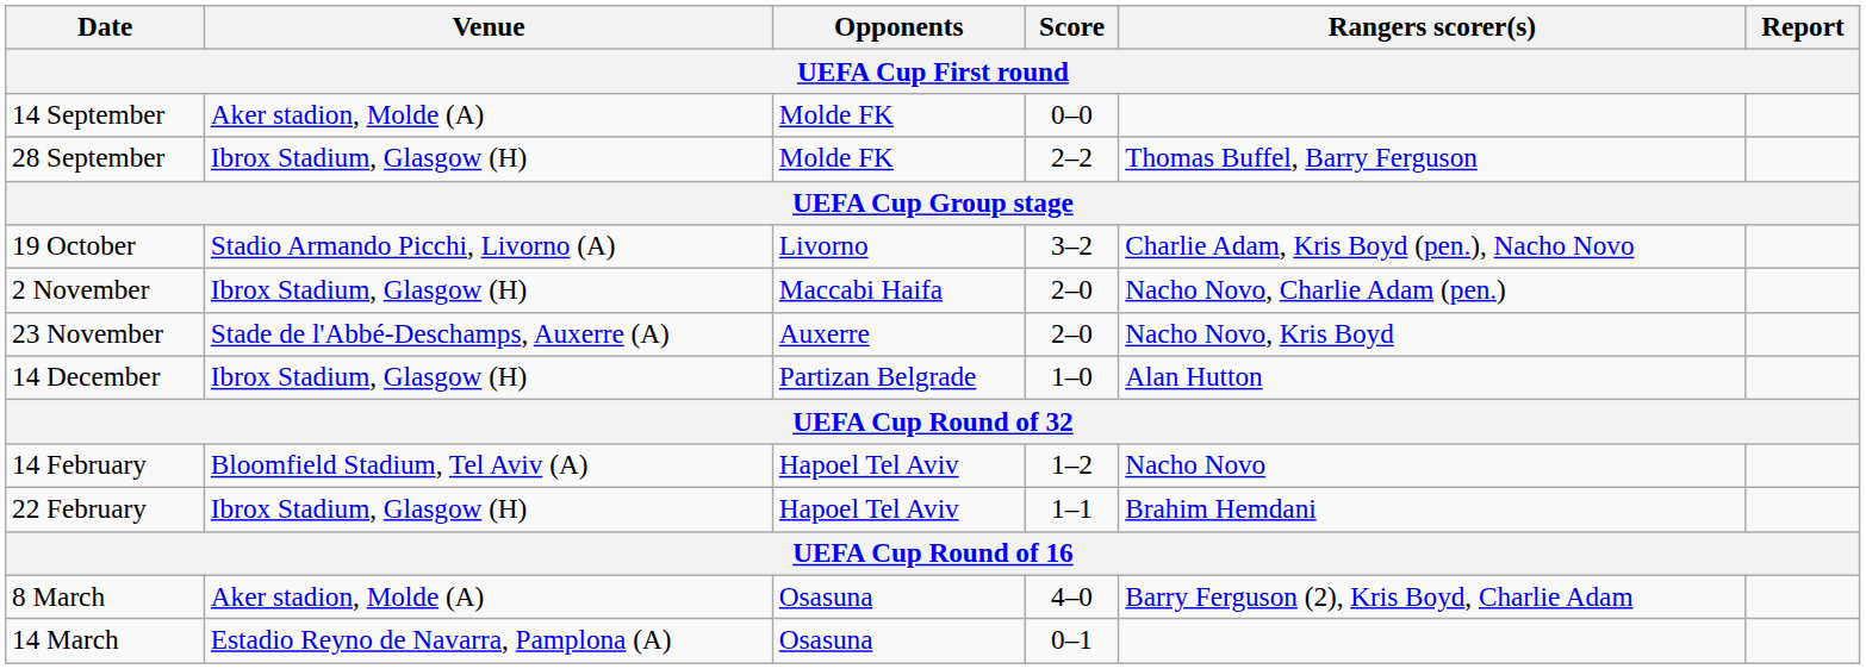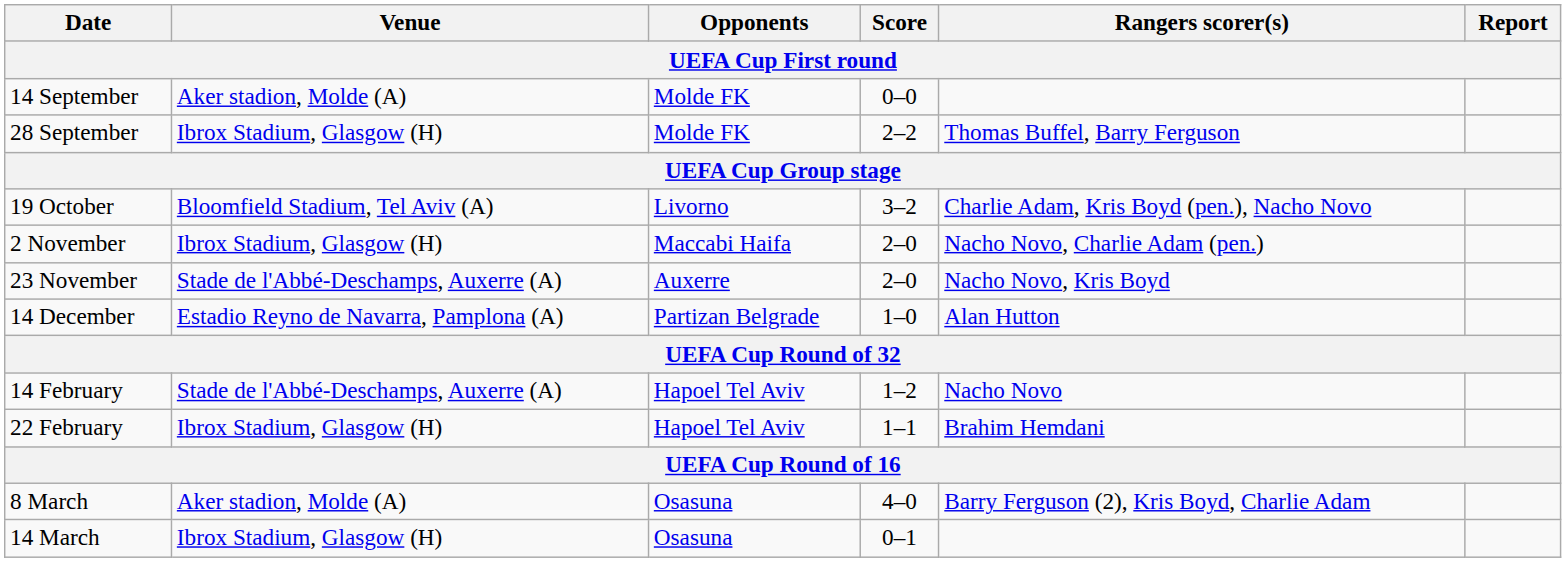19 October | Venue: Stadio Armando Picchi, Livorno (A) -> Bloomfield Stadium, Tel Aviv (A)
14 December | Venue: Ibrox Stadium, Glasgow (H) -> Estadio Reyno de Navarra, Pamplona (A)
14 February | Venue: Bloomfield Stadium, Tel Aviv (A) -> Stade de l'Abbé-Deschamps, Auxerre (A)
14 March | Venue: Estadio Reyno de Navarra, Pamplona (A) -> Ibrox Stadium, Glasgow (H)
